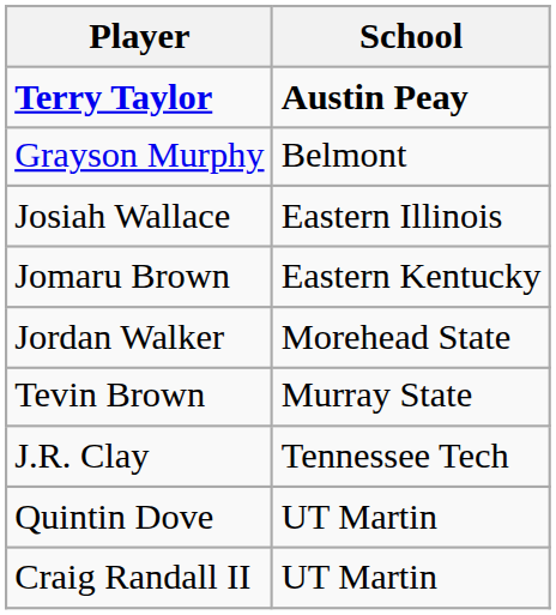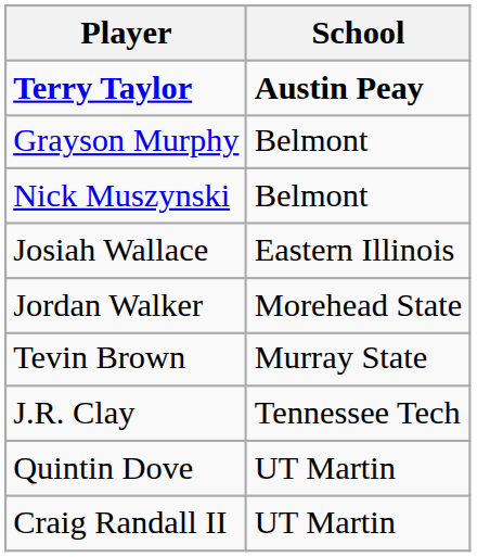+ row: Nick Muszynski | Belmont
- row: Jomaru Brown | Eastern Kentucky
